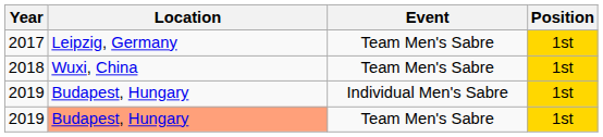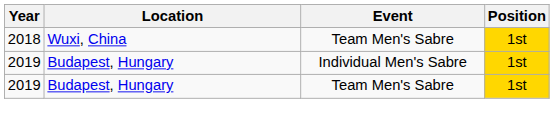- row: 2017 | Leipzig, Germany | Team Men's Sabre | 1st
2019 / Team Men's Sabre | Location: lightsalmon background -> no background
